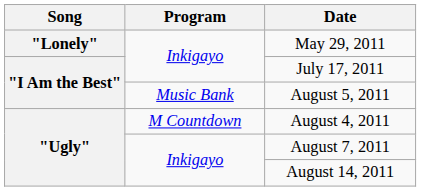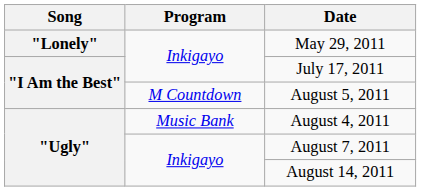August 5, 2011 | Program: Music Bank -> M Countdown
August 4, 2011 | Program: M Countdown -> Music Bank
